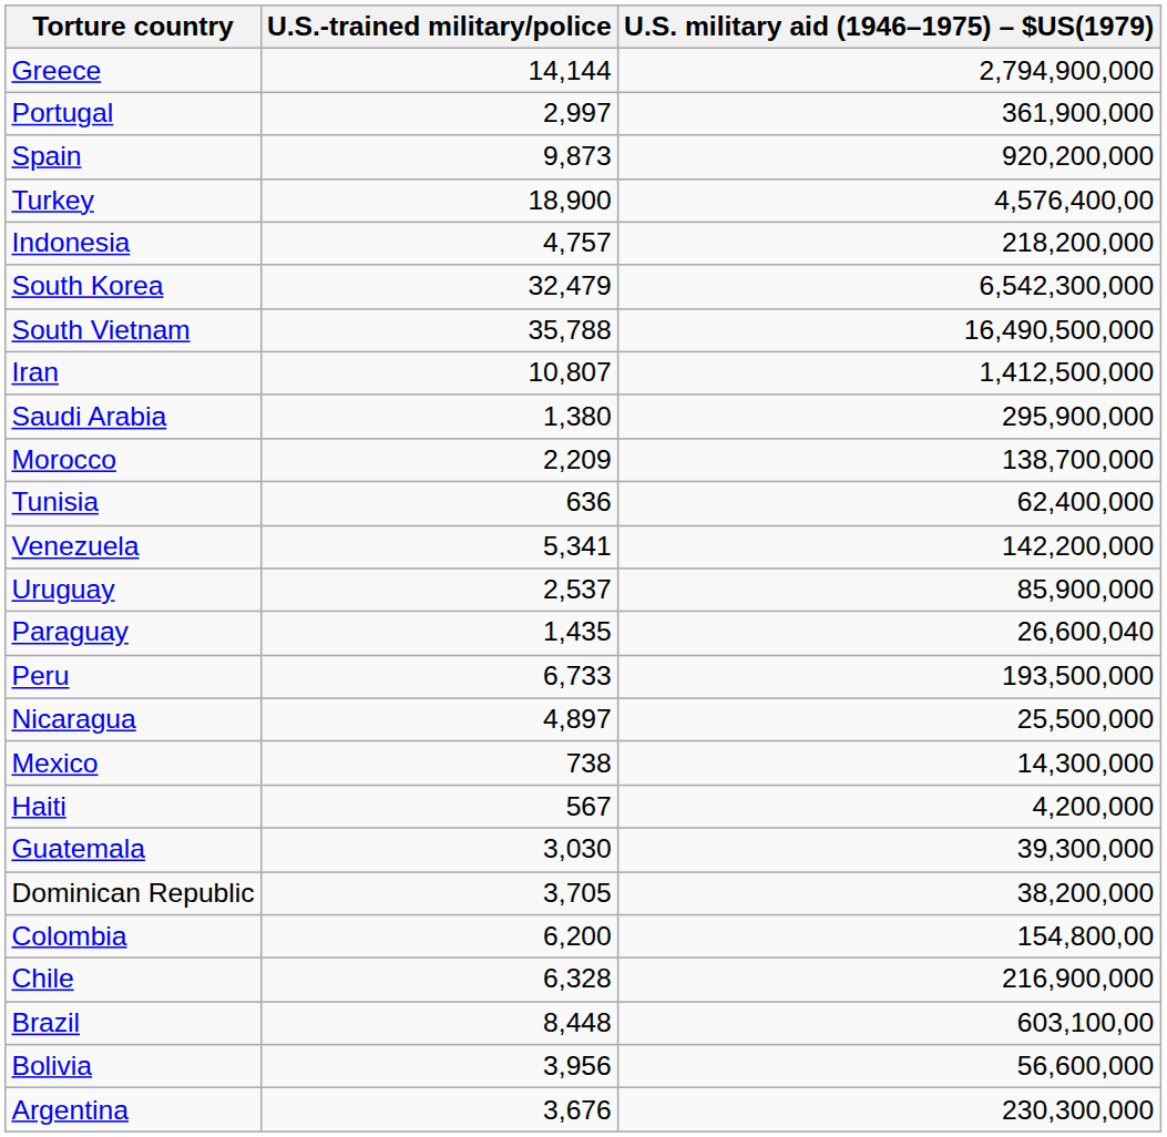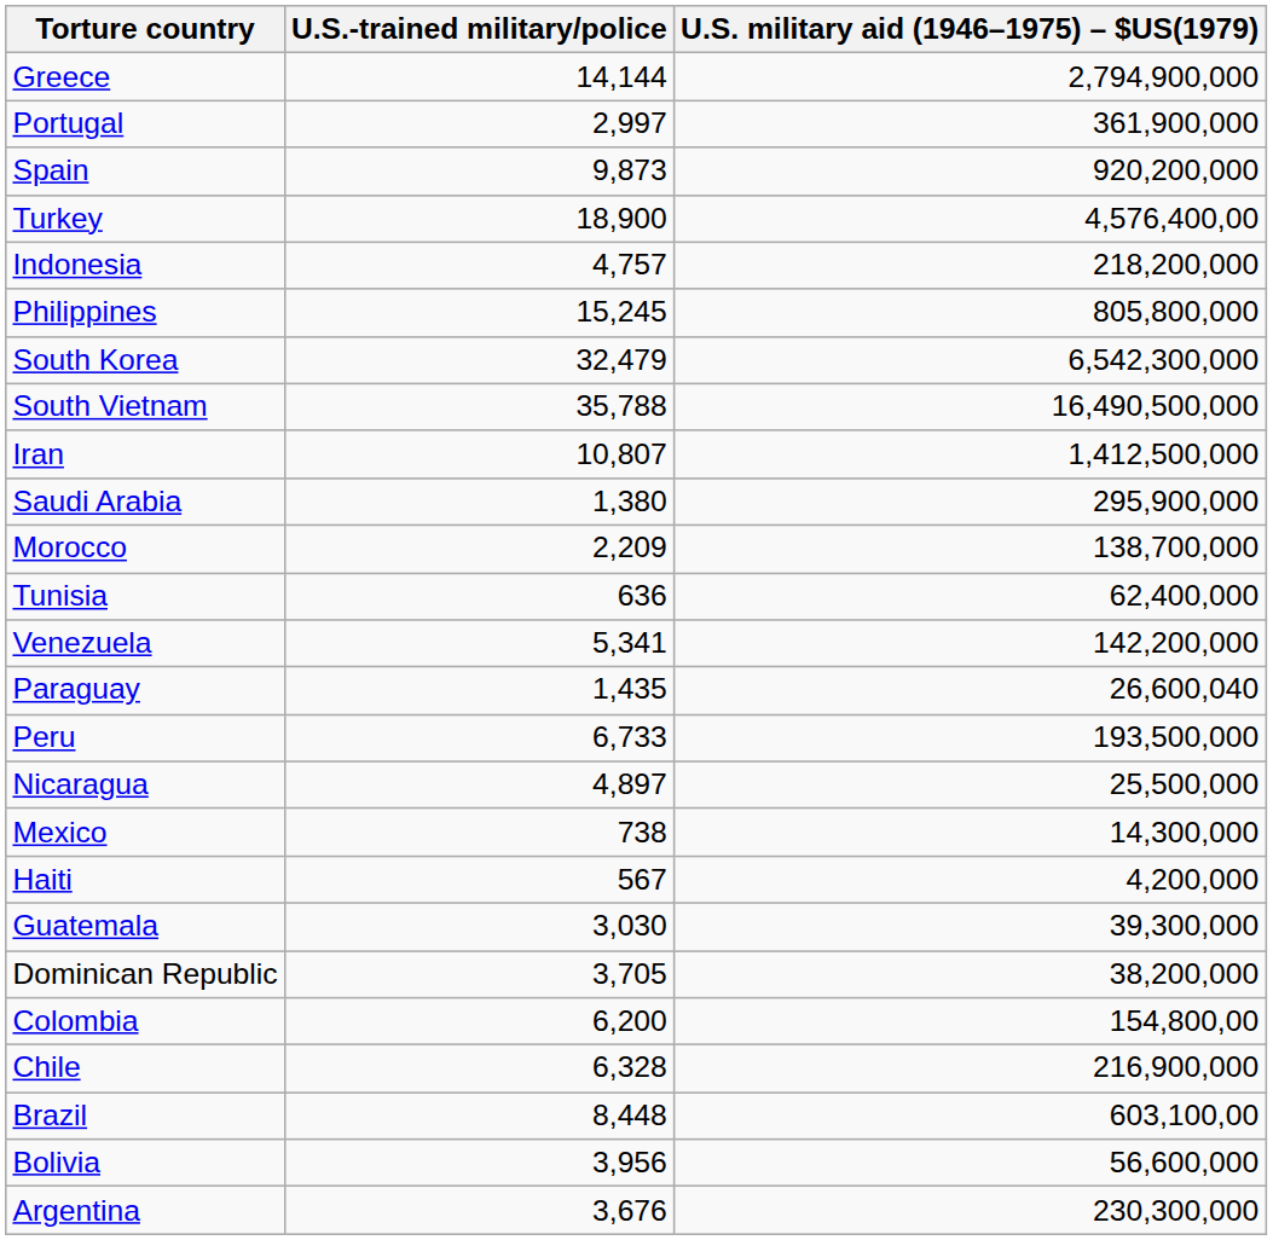+ row: Philippines | 15,245 | 805,800,000
- row: Uruguay | 2,537 | 85,900,000
